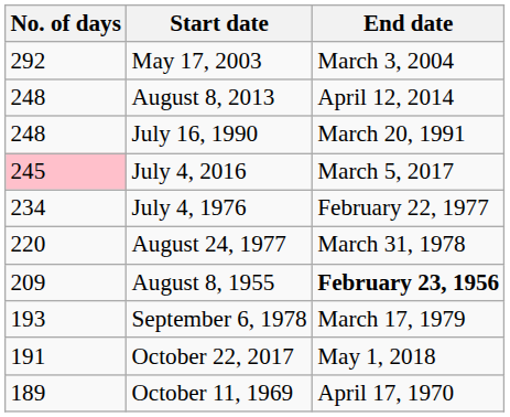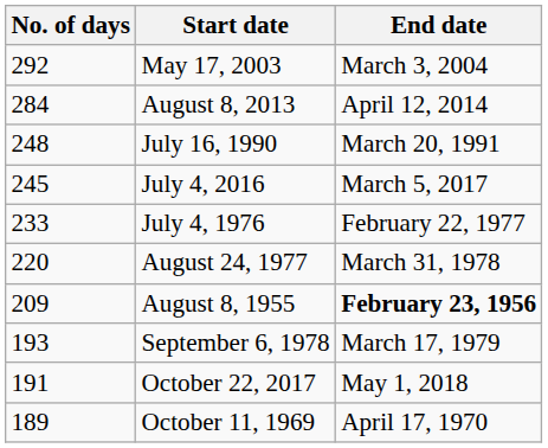August 8, 2013 | No. of days: 248 -> 284
July 4, 2016 | No. of days: pink background -> no background
July 4, 1976 | No. of days: 234 -> 233
